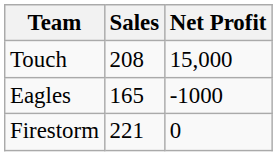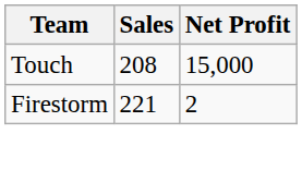- row: Eagles | 165 | -1000
Firestorm | Net Profit: 0 -> 2
